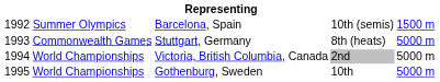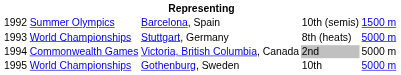Stuttgart, Germany | column 2: Commonwealth Games -> World Championships
Victoria, British Columbia, Canada | column 2: World Championships -> Commonwealth Games
